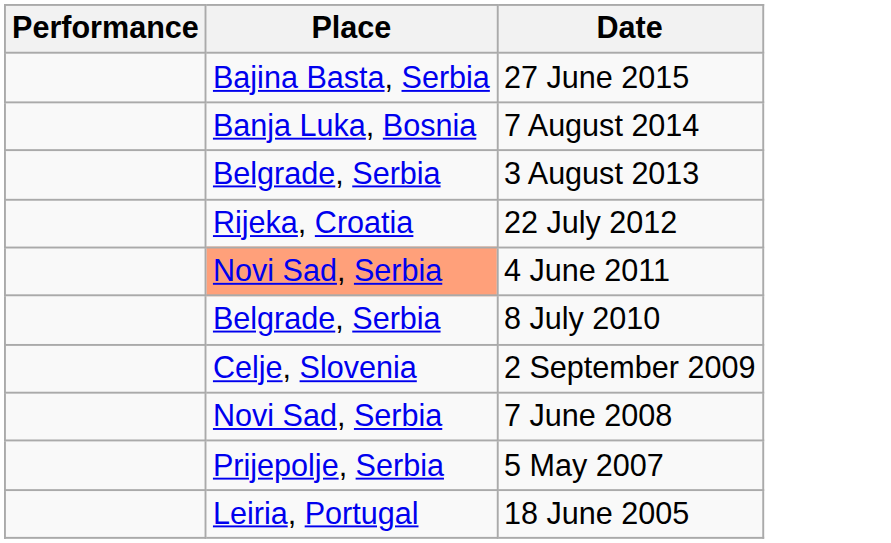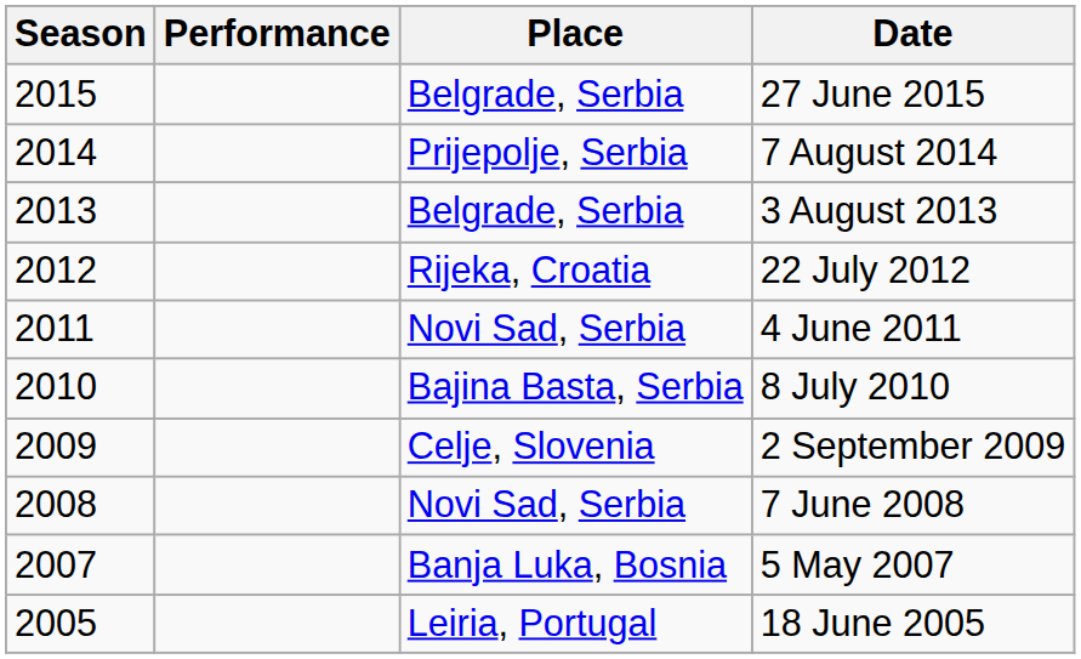+ column: Season | 2015 | 2014 | 2013 | 2012 | 2011 | 2010 | 2009 | 2008 | 2007 | 2005
27 June 2015 | Place: Bajina Basta, Serbia -> Belgrade, Serbia
7 August 2014 | Place: Banja Luka, Bosnia -> Prijepolje, Serbia
4 June 2011 | Place: lightsalmon background -> no background
8 July 2010 | Place: Belgrade, Serbia -> Bajina Basta, Serbia
5 May 2007 | Place: Prijepolje, Serbia -> Banja Luka, Bosnia
